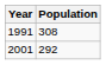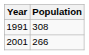2001 | Population: 292 -> 266
